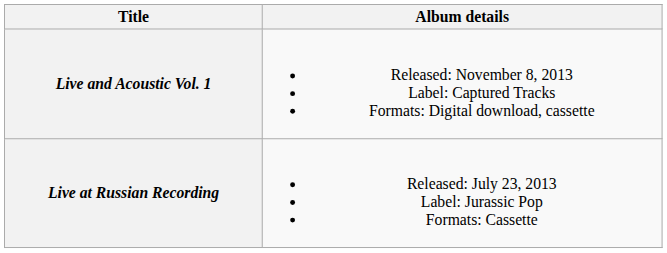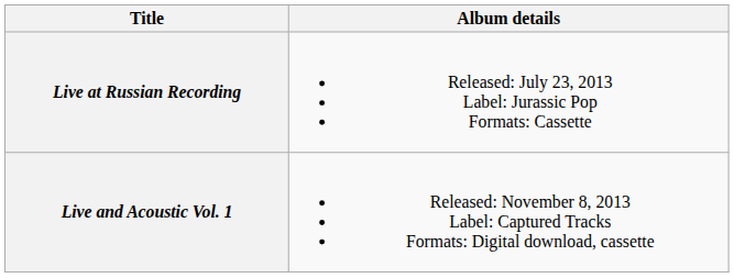rows swapped: Live at Russian Recording <-> Live and Acoustic Vol. 1
